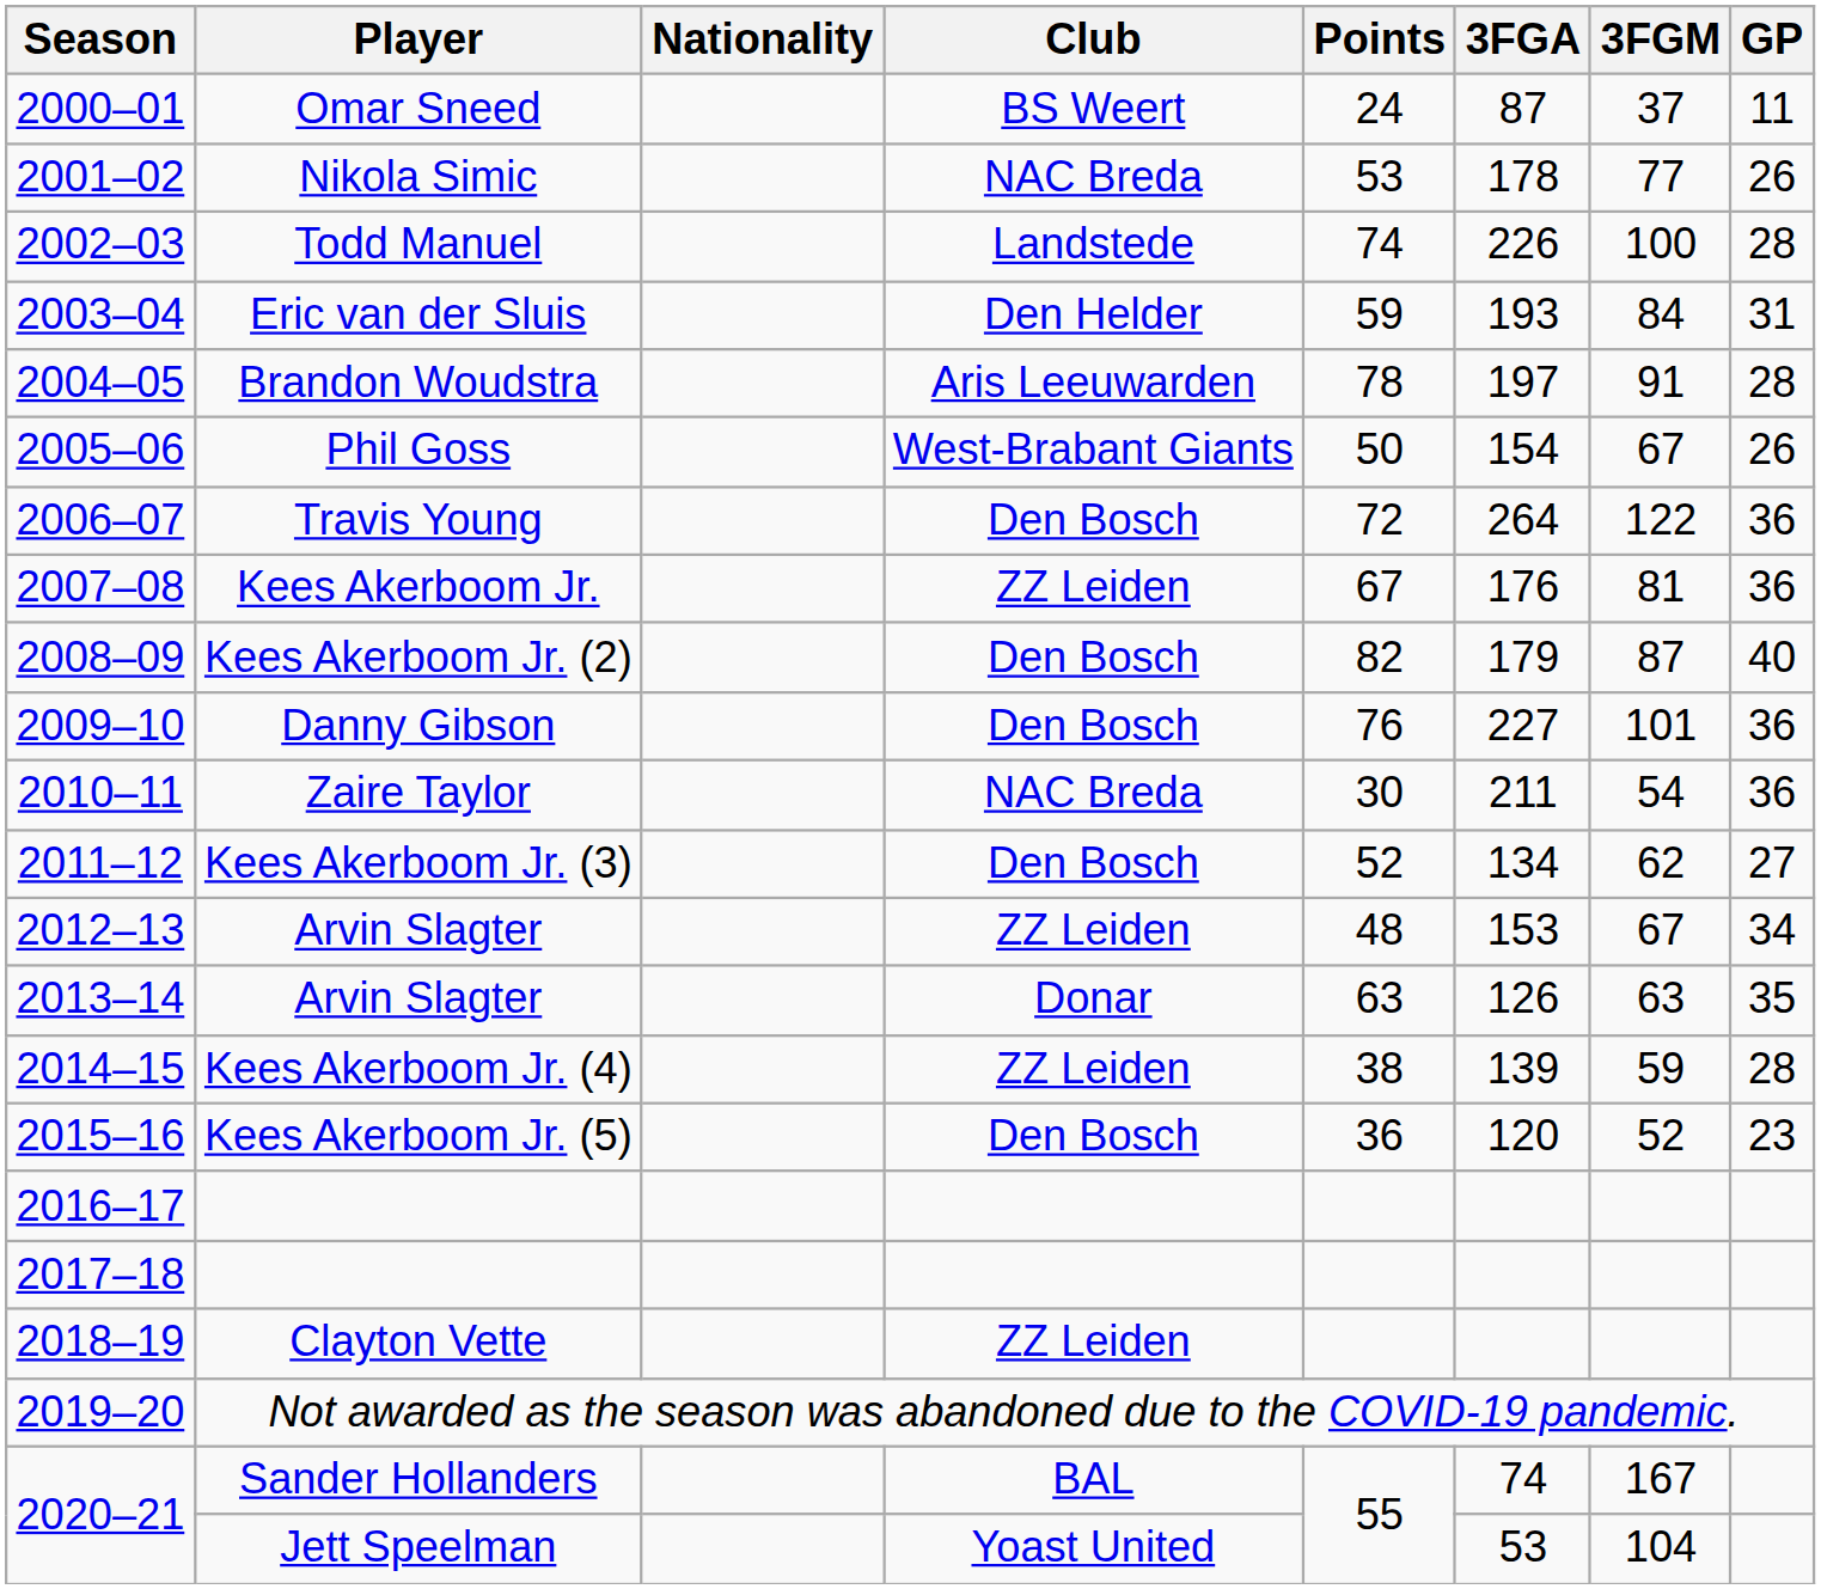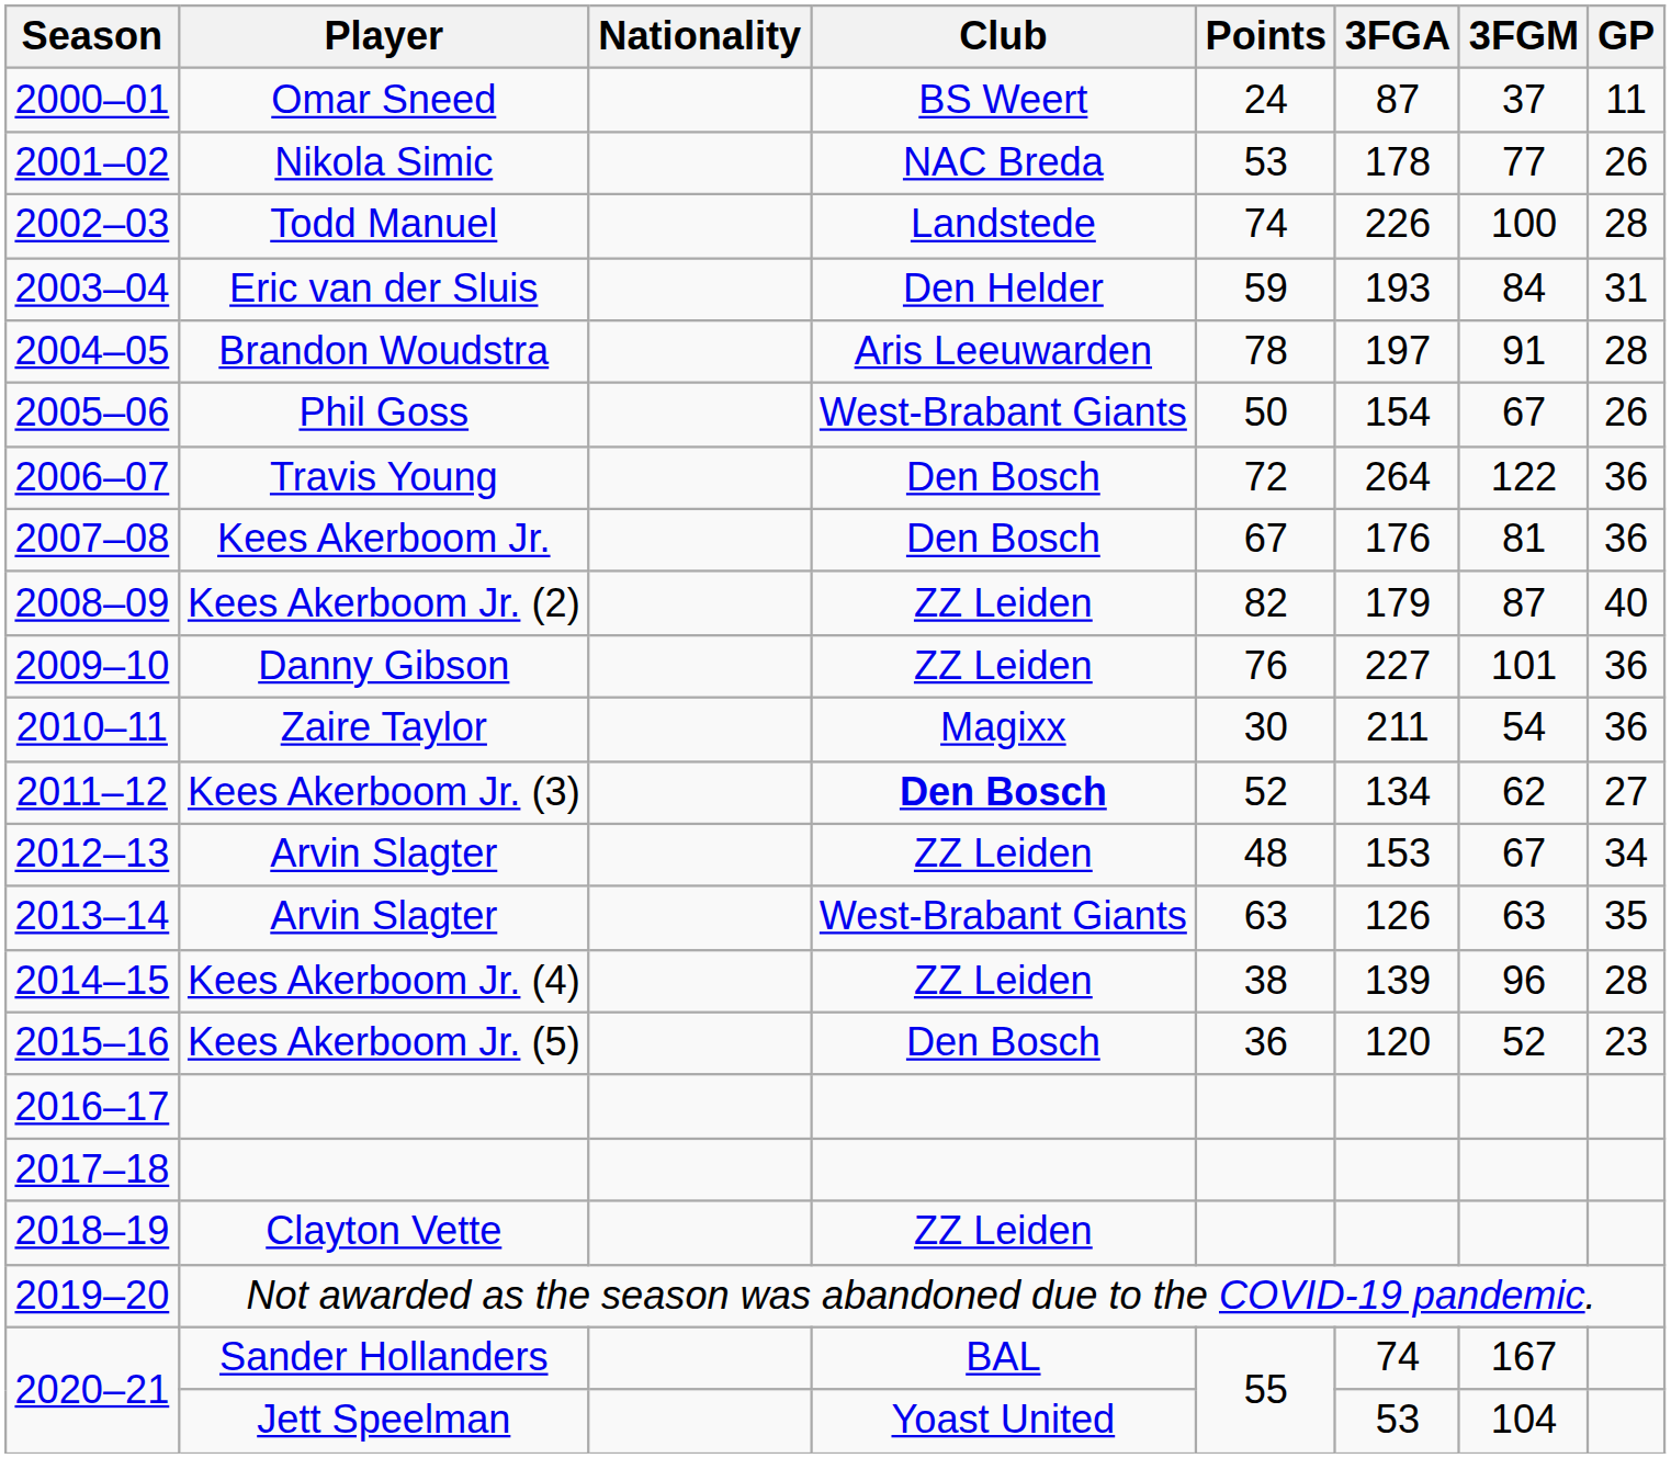Kees Akerboom Jr. | Club: ZZ Leiden -> Den Bosch
Kees Akerboom Jr. (2) | Club: Den Bosch -> ZZ Leiden
Danny Gibson | Club: Den Bosch -> ZZ Leiden
Zaire Taylor | Club: NAC Breda -> Magixx
Kees Akerboom Jr. (3) | Club: normal -> bold
2013–14 / Arvin Slagter | Club: Donar -> West-Brabant Giants
Kees Akerboom Jr. (4) | 3FGM: 59 -> 96
